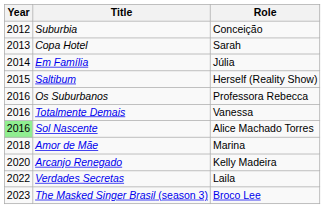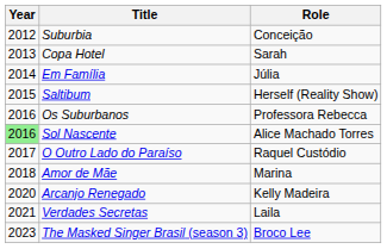- row: 2016 | Totalmente Demais | Vanessa
+ row: 2017 | O Outro Lado do Paraíso | Raquel Custódio
Verdades Secretas | Year: 2022 -> 2021
